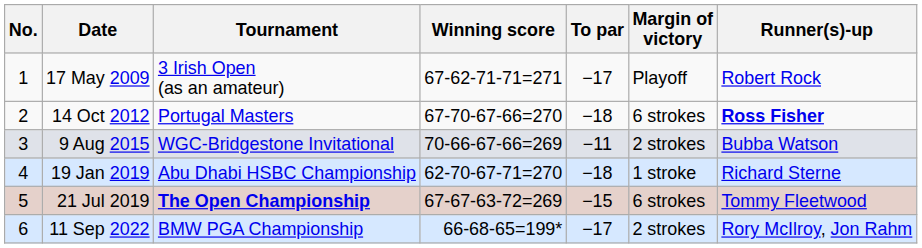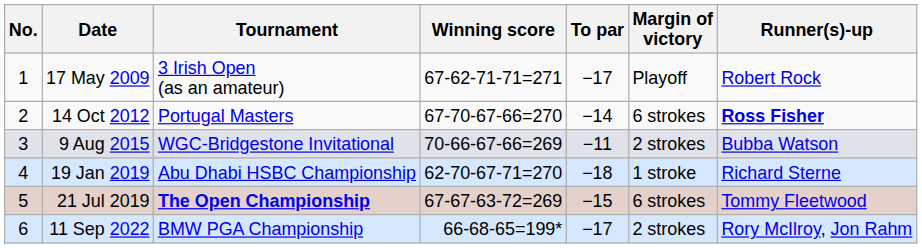14 Oct 2012 | To par: −18 -> −14
